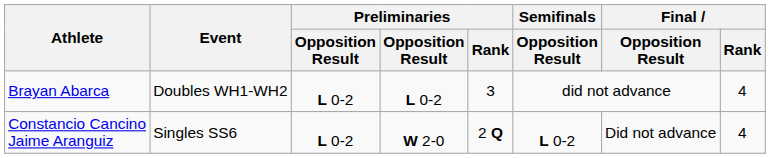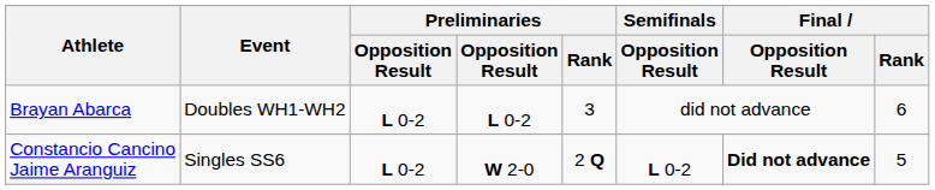Brayan Abarca | Final / Rank: 4 -> 6
Constancio Cancino Jaime Aranguiz | Final / Opposition Result: normal -> bold
Constancio Cancino Jaime Aranguiz | Final / Rank: 4 -> 5
